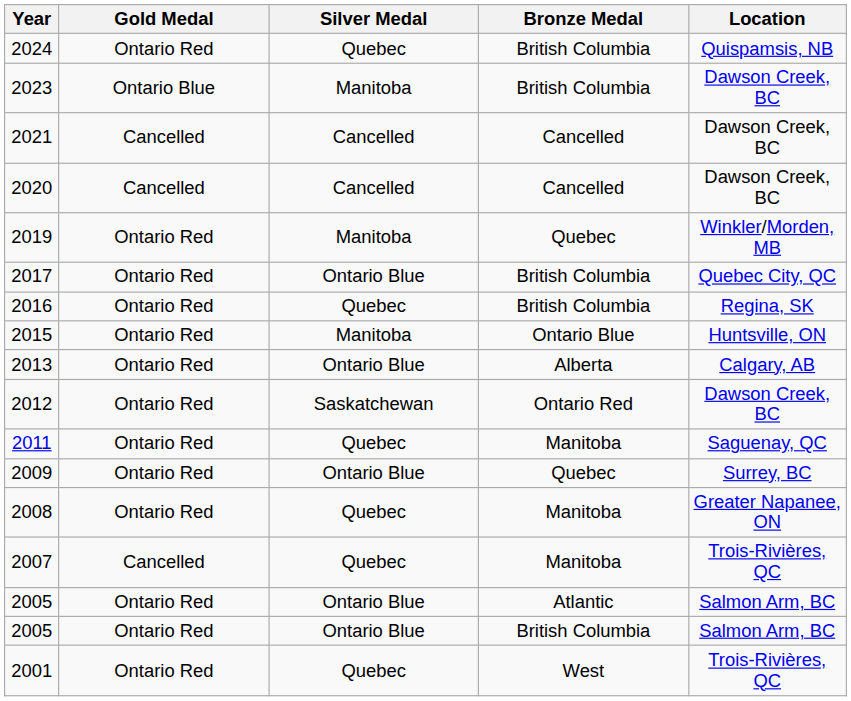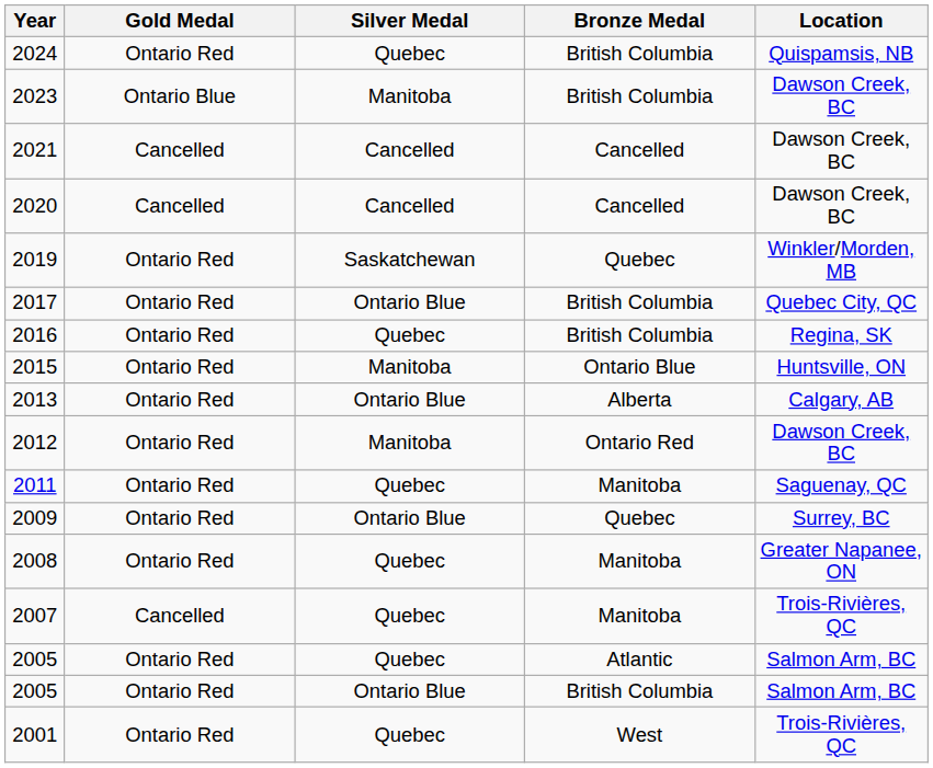2019 | Silver Medal: Manitoba -> Saskatchewan
2012 | Silver Medal: Saskatchewan -> Manitoba
2005 / Atlantic | Silver Medal: Ontario Blue -> Quebec
